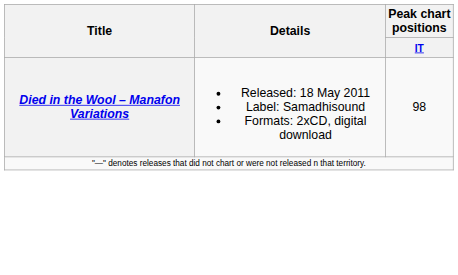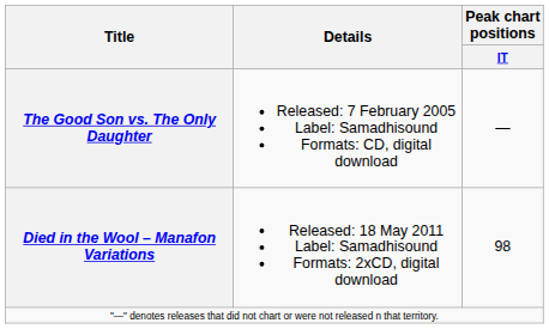+ row: The Good Son vs. The Only Daughter | Released: 7 February 2005 Label: Samadhisound Formats: CD, digital download | —
